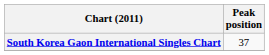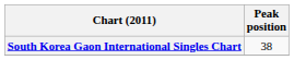South Korea Gaon International Singles Chart | Peak position: 37 -> 38
